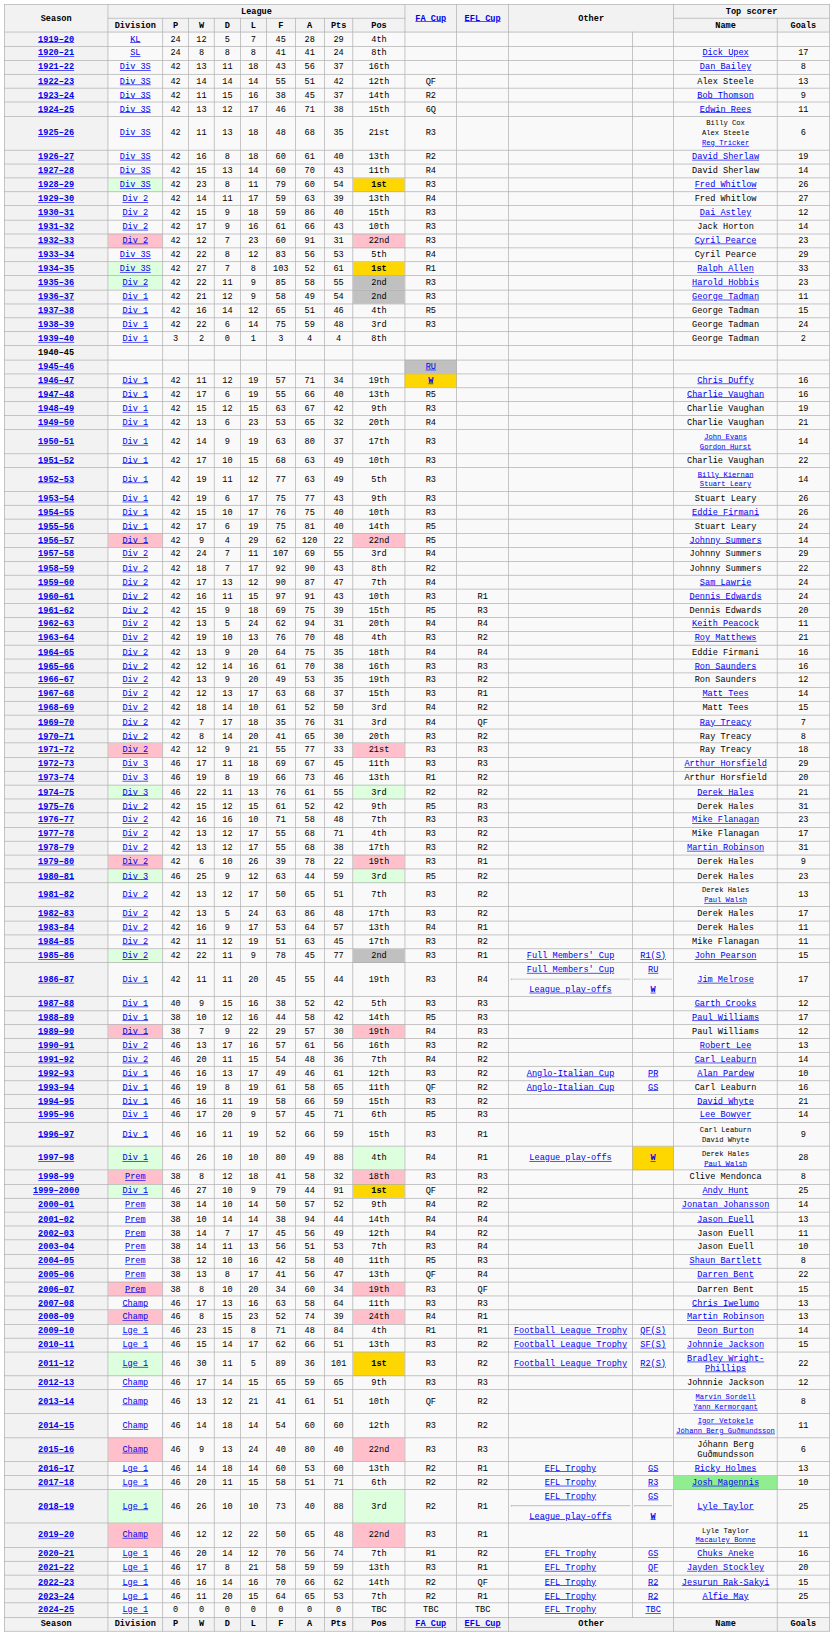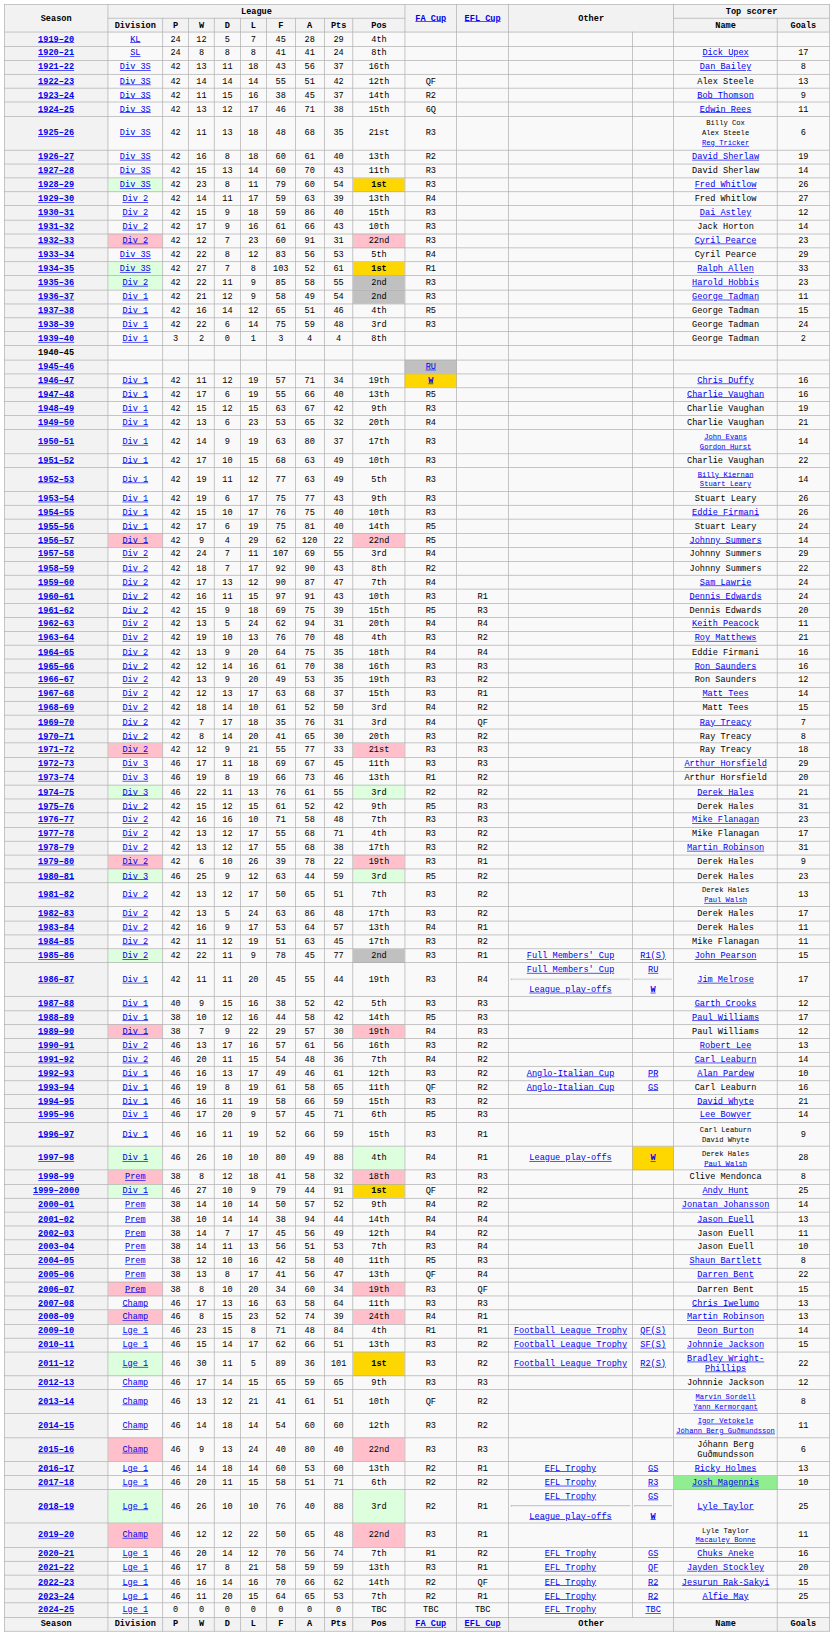1927–28 | FA Cup: R4 -> R3
2018–19 | League / F: 73 -> 76
